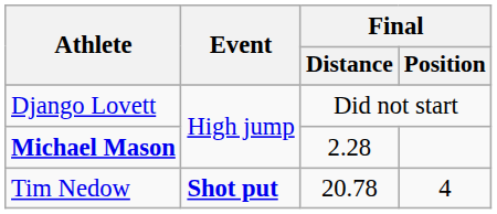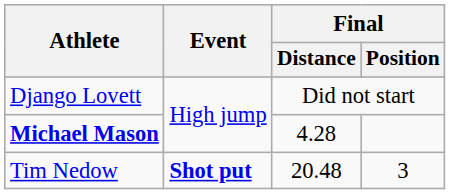Michael Mason | Final / Distance: 2.28 -> 4.28
Tim Nedow | Final / Distance: 20.78 -> 20.48
Tim Nedow | Final / Position: 4 -> 3
